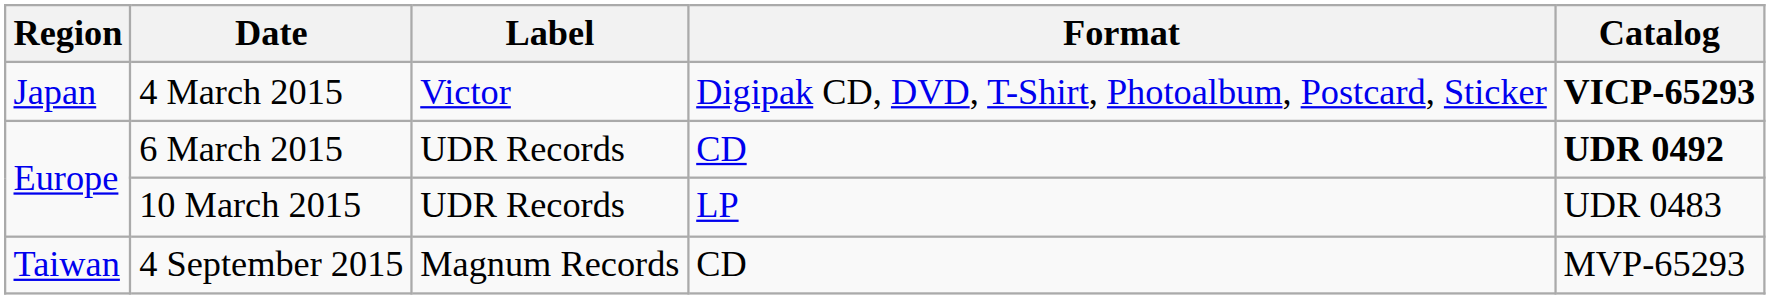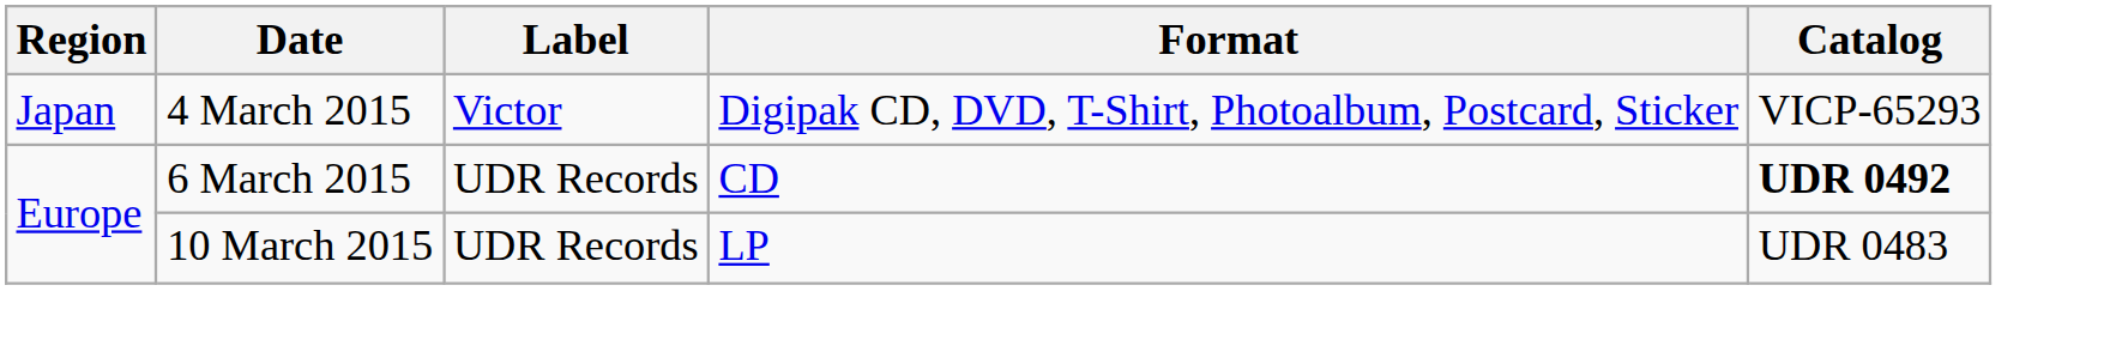4 March 2015 | Catalog: bold -> normal
- row: Taiwan | 4 September 2015 | Magnum Records | CD | MVP-65293
